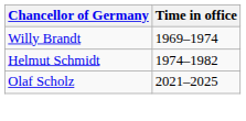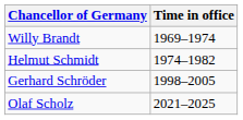+ row: Gerhard Schröder | 1998–2005
